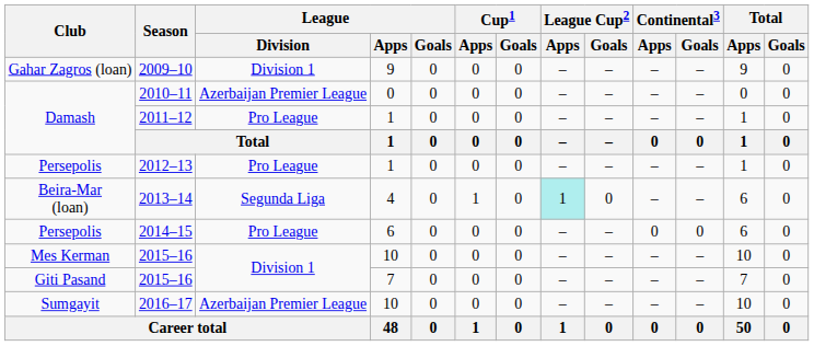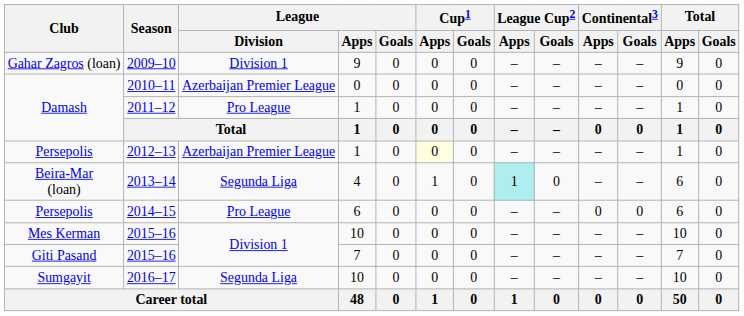2012–13 | League / Division: Pro League -> Azerbaijan Premier League
2012–13 | Cup1 / Apps: no background -> lightyellow background
2016–17 | League / Division: Azerbaijan Premier League -> Segunda Liga
